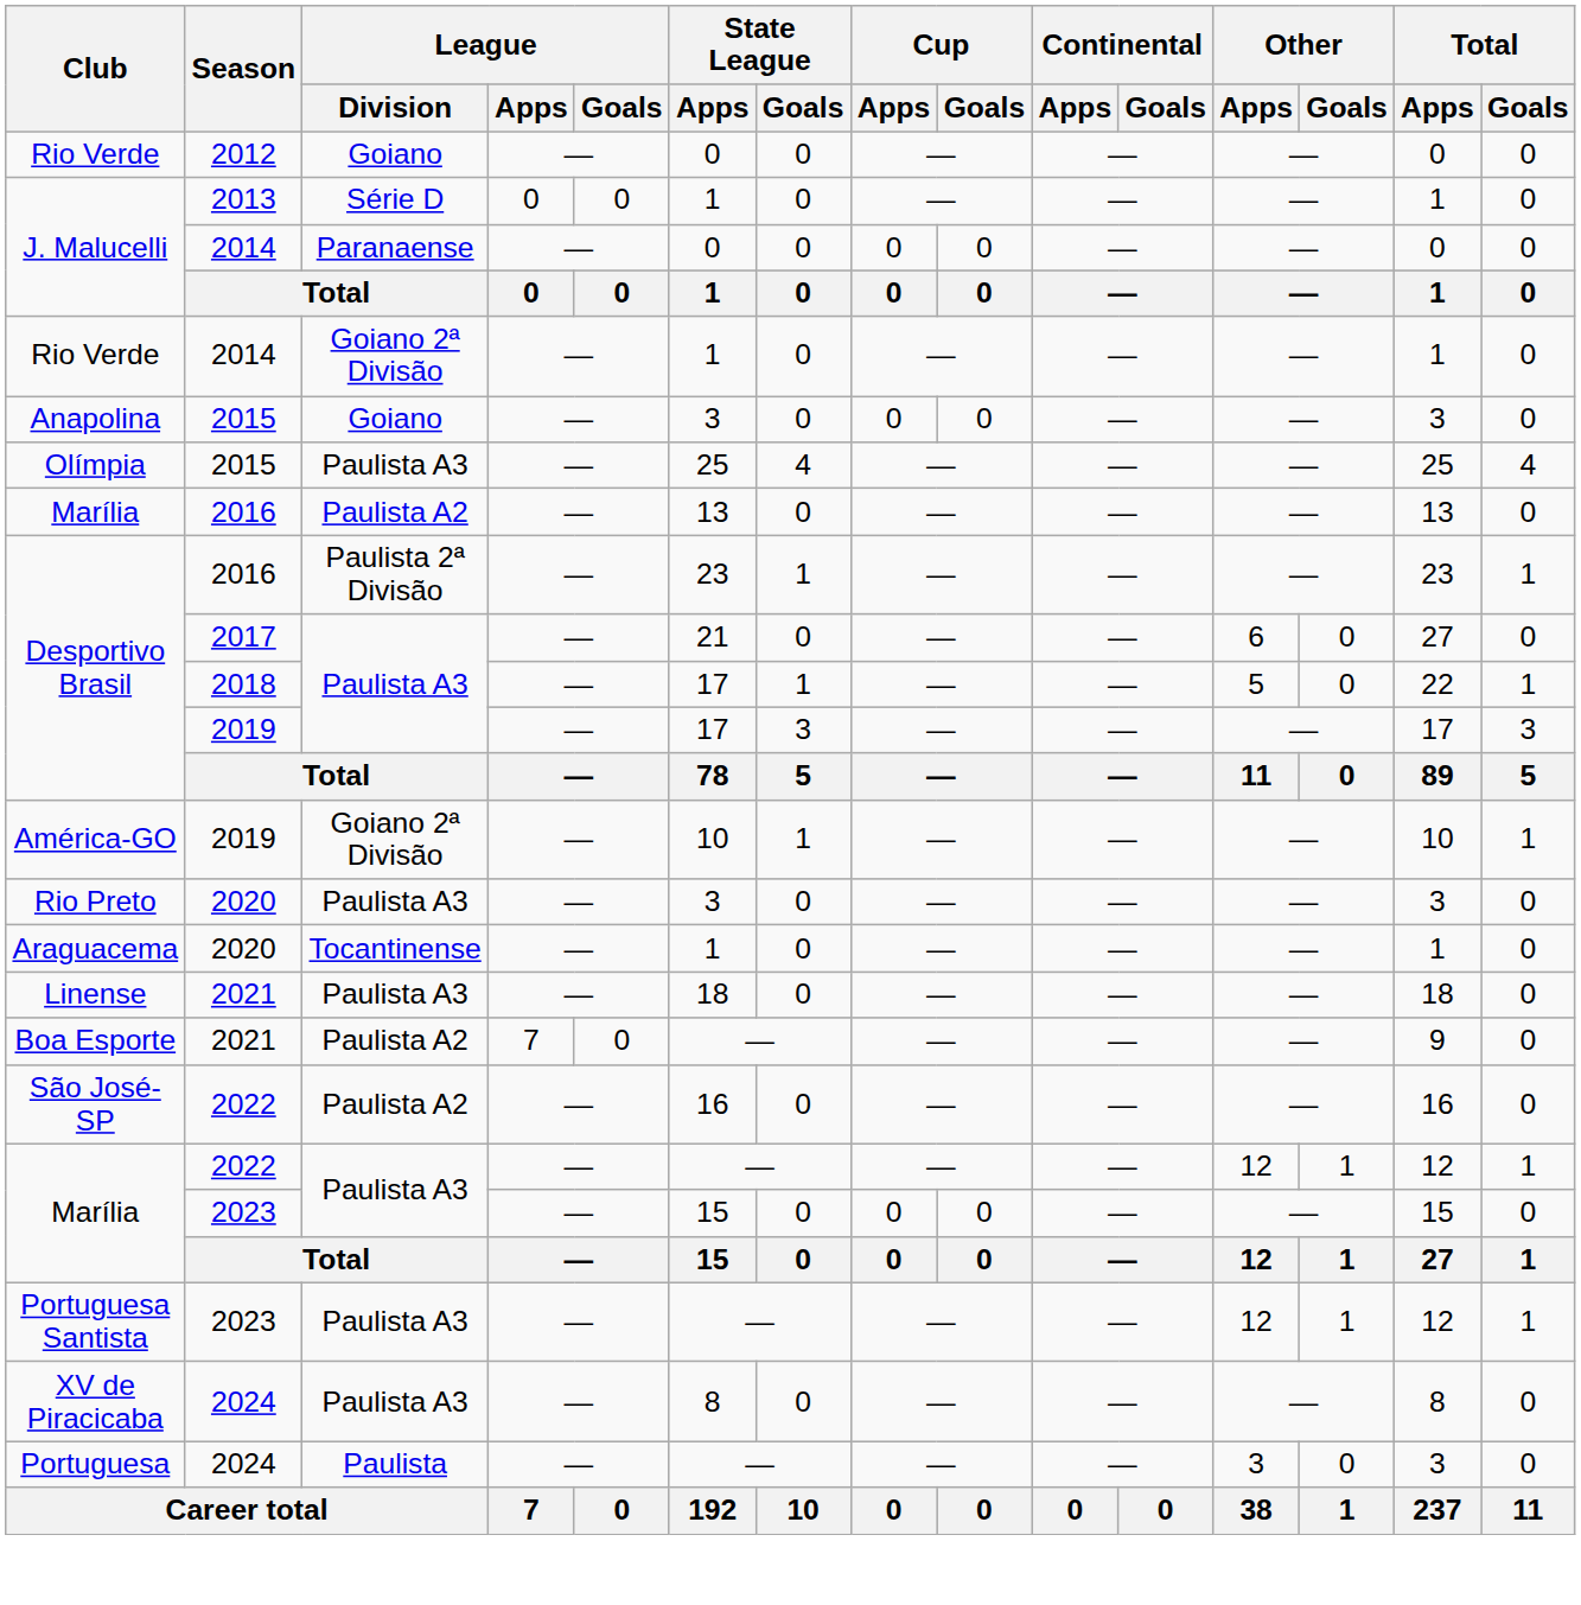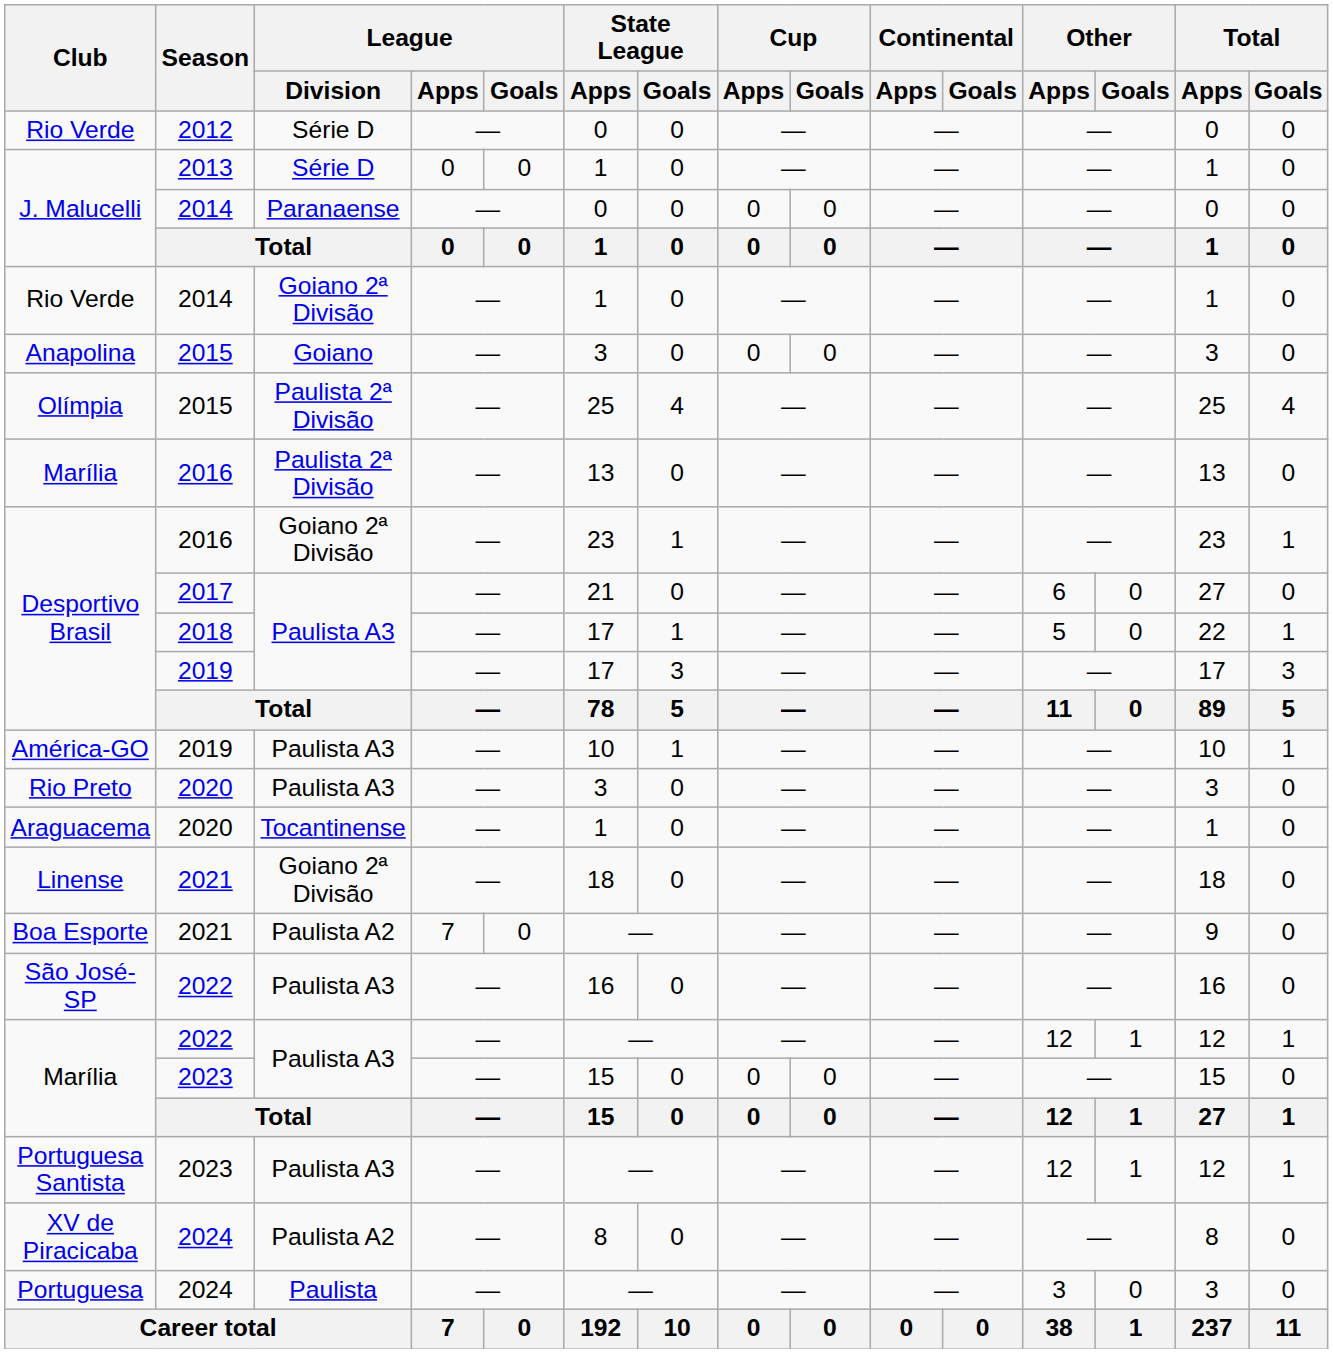Rio Verde / 2012 | League / Division: Goiano -> Série D
Olímpia | League / Division: Paulista A3 -> Paulista 2ª Divisão
Marília / 2016 | League / Division: Paulista A2 -> Paulista 2ª Divisão
Desportivo Brasil / 2016 | League / Division: Paulista 2ª Divisão -> Goiano 2ª Divisão
América-GO | League / Division: Goiano 2ª Divisão -> Paulista A3
Linense | League / Division: Paulista A3 -> Goiano 2ª Divisão
São José-SP | League / Division: Paulista A2 -> Paulista A3
XV de Piracicaba | League / Division: Paulista A3 -> Paulista A2
